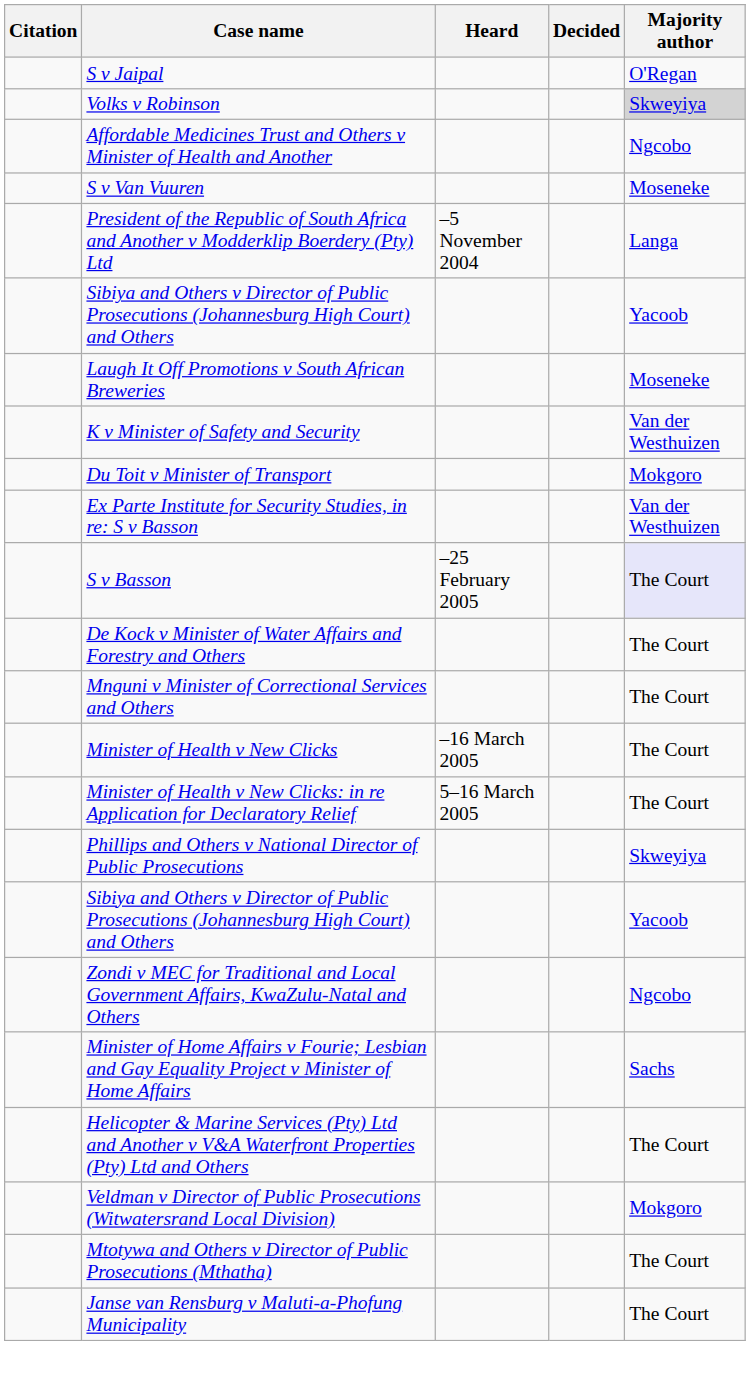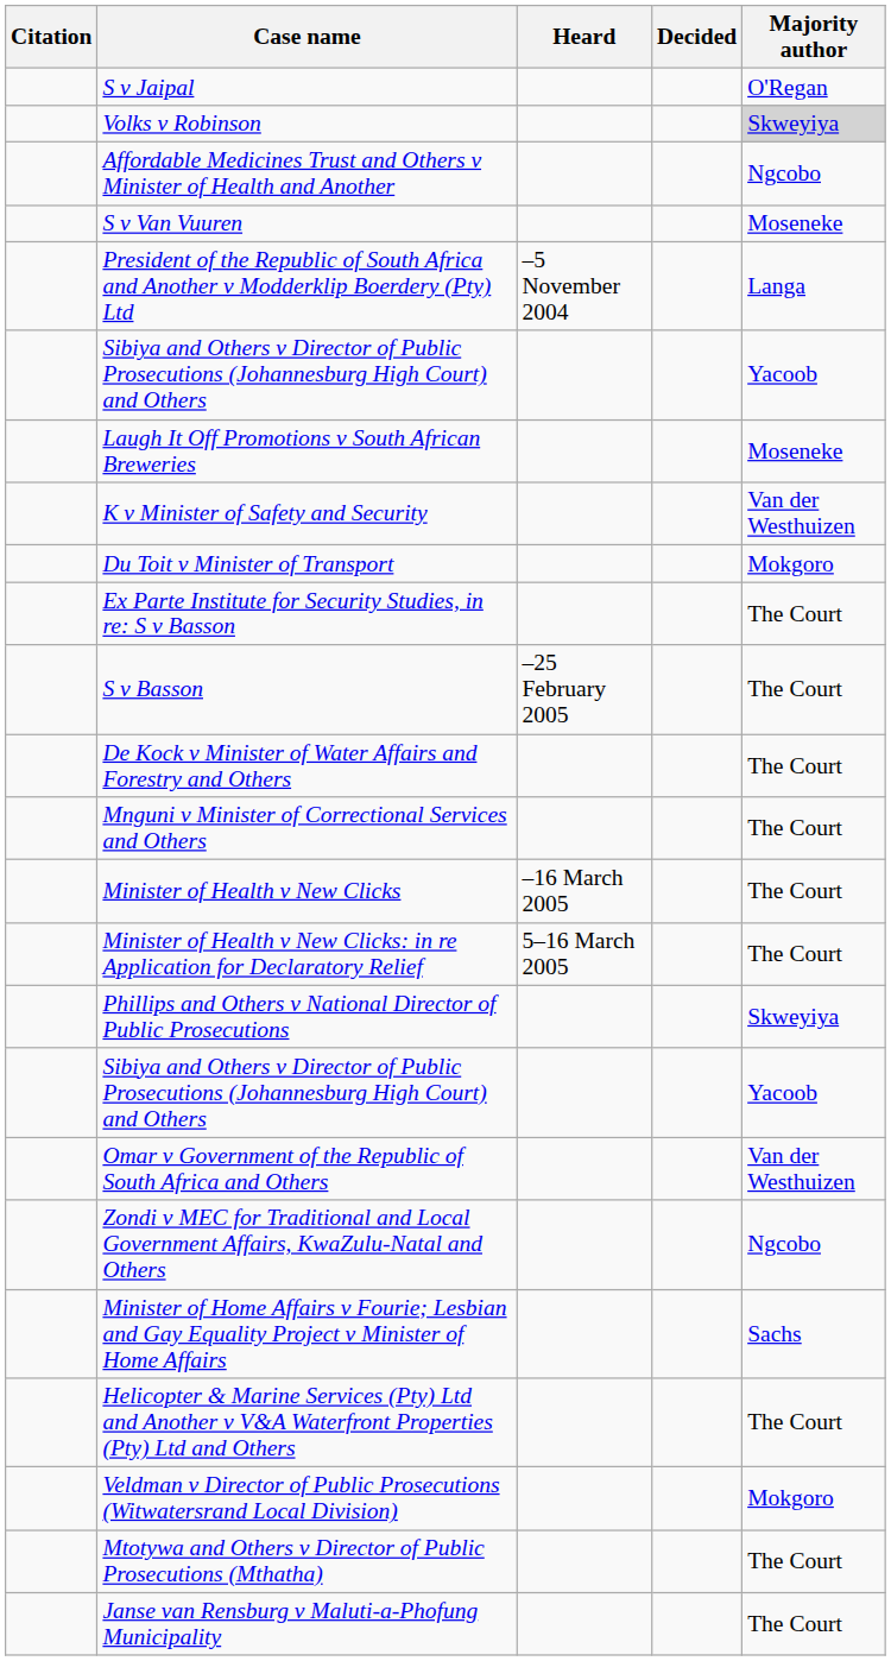Ex Parte Institute for Security Studies, in re: S v Basson | Majority author: Van der Westhuizen -> The Court
S v Basson | Majority author: lavender background -> no background
+ row: Omar v Government of the Republic of South Africa and Others | Van der Westhuizen
